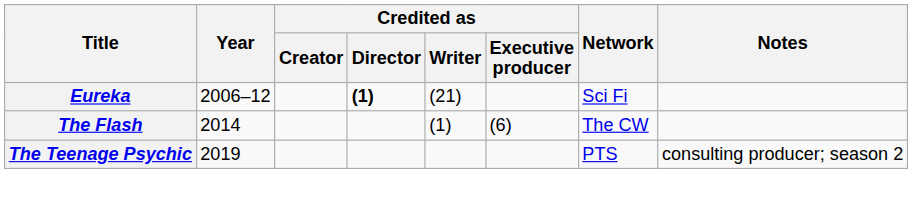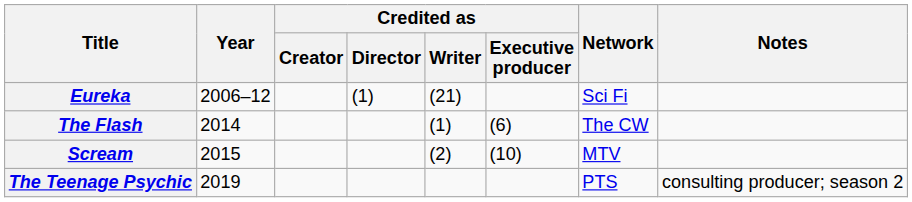Eureka | Credited as / Director: bold -> normal
+ row: Scream | 2015 | (2) | (10) | MTV
